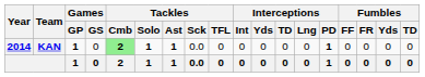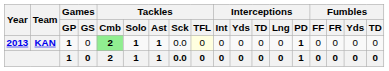KAN | Year: 2014 -> 2013
KAN | Tackles / TFL: no background -> lightyellow background
